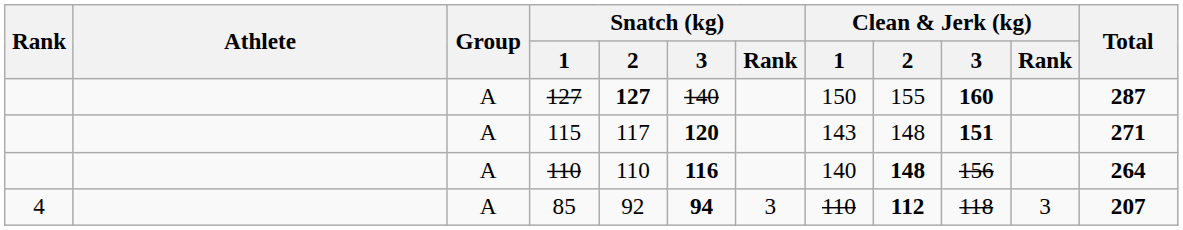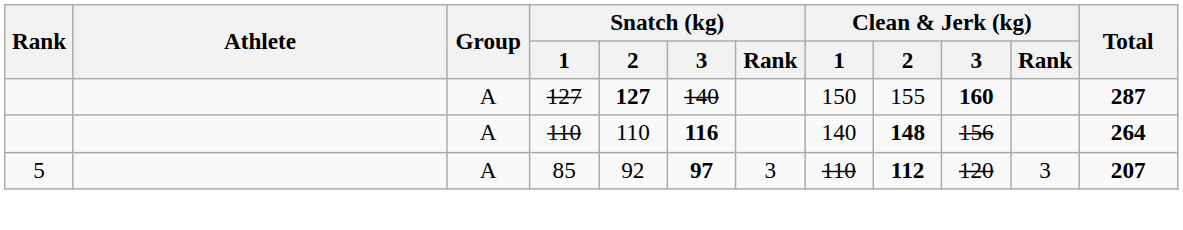- row: A | 115 | 117 | 120 | 143 | 148 | 151 | 271
85 | Rank: 4 -> 5
85 | Snatch (kg) / 3: 94 -> 97
85 | Clean & Jerk (kg) / 3: 118 -> 120
